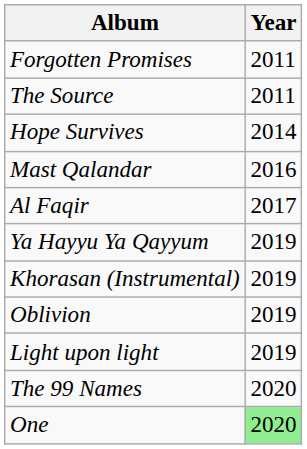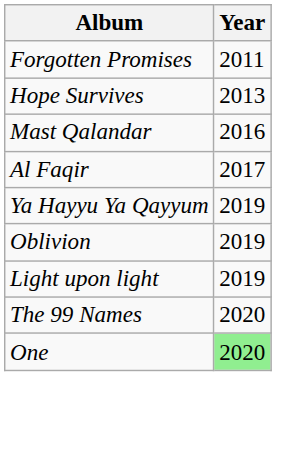- row: The Source | 2011
Hope Survives | Year: 2014 -> 2013
- row: Khorasan (Instrumental) | 2019
